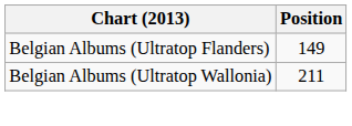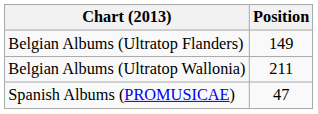+ row: Spanish Albums (PROMUSICAE) | 47
